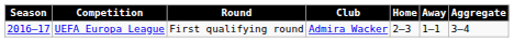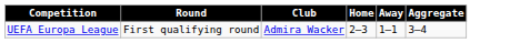- column: Season | 2016–17
